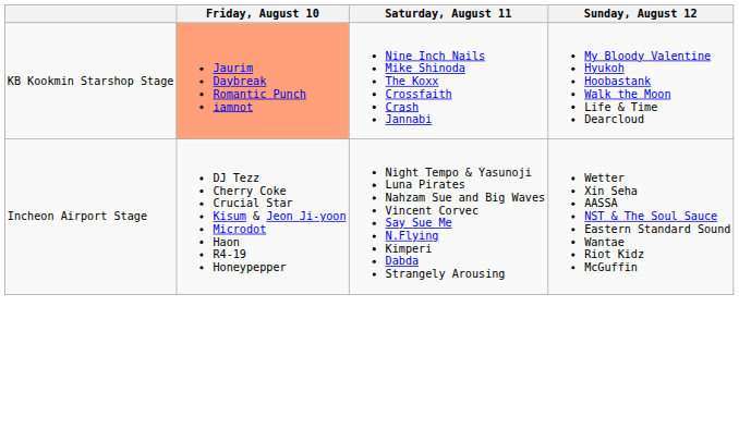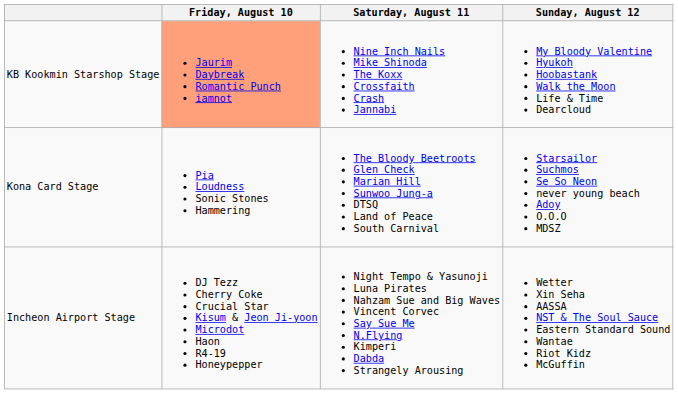+ row: Kona Card Stage | Pia Loudness Sonic Stones Hammering | The Bloody Beetroots Glen Check Marian Hill Sunwoo Jung-a DTSQ Land of Peace South Carnival | Starsailor Suchmos Se So Neon never young beach Adoy O.O.O MDSZ
